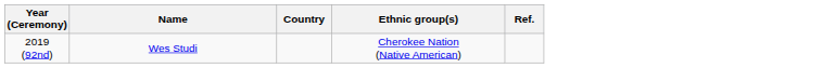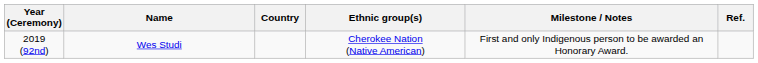+ column: Milestone / Notes | First and only Indigenous person to be awarded an Honorary Award.
